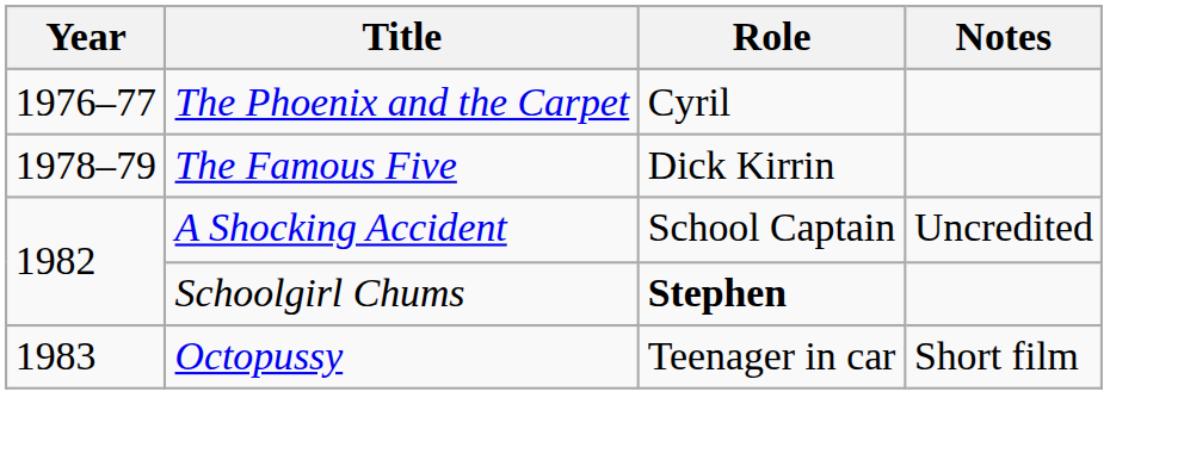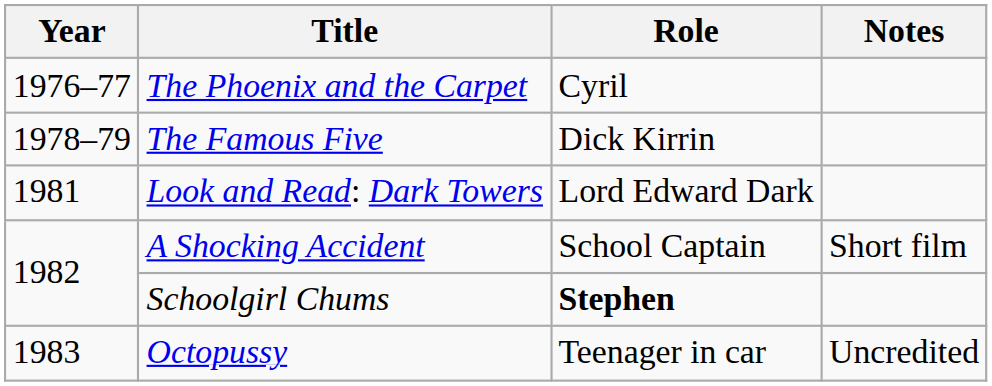+ row: 1981 | Look and Read: Dark Towers | Lord Edward Dark
A Shocking Accident | Notes: Uncredited -> Short film
Octopussy | Notes: Short film -> Uncredited
